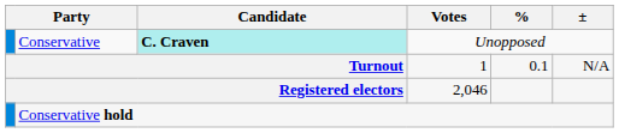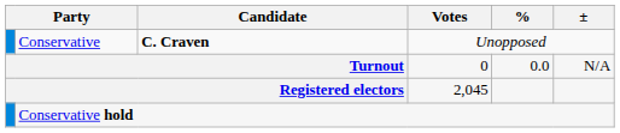Conservative | Candidate: paleturquoise background -> no background
Turnout | Votes: 1 -> 0
Turnout | %: 0.1 -> 0.0
Registered electors | Votes: 2,046 -> 2,045
